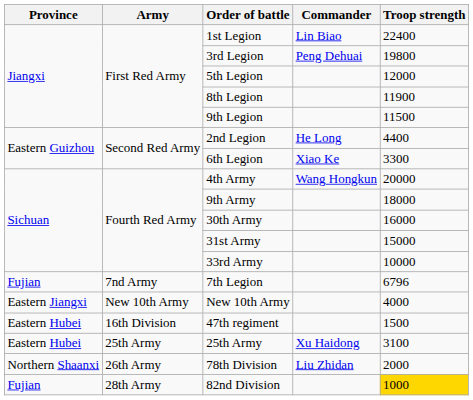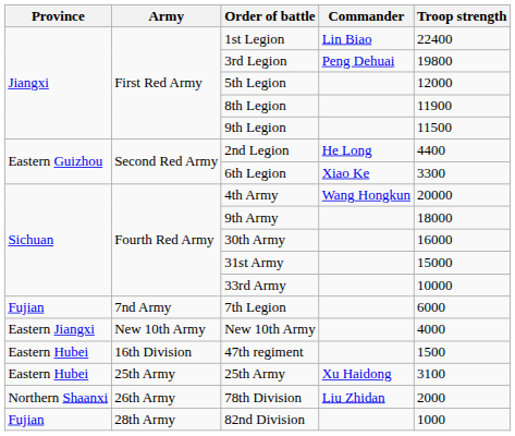7th Legion | Troop strength: 6796 -> 6000
82nd Division | Troop strength: gold background -> no background
